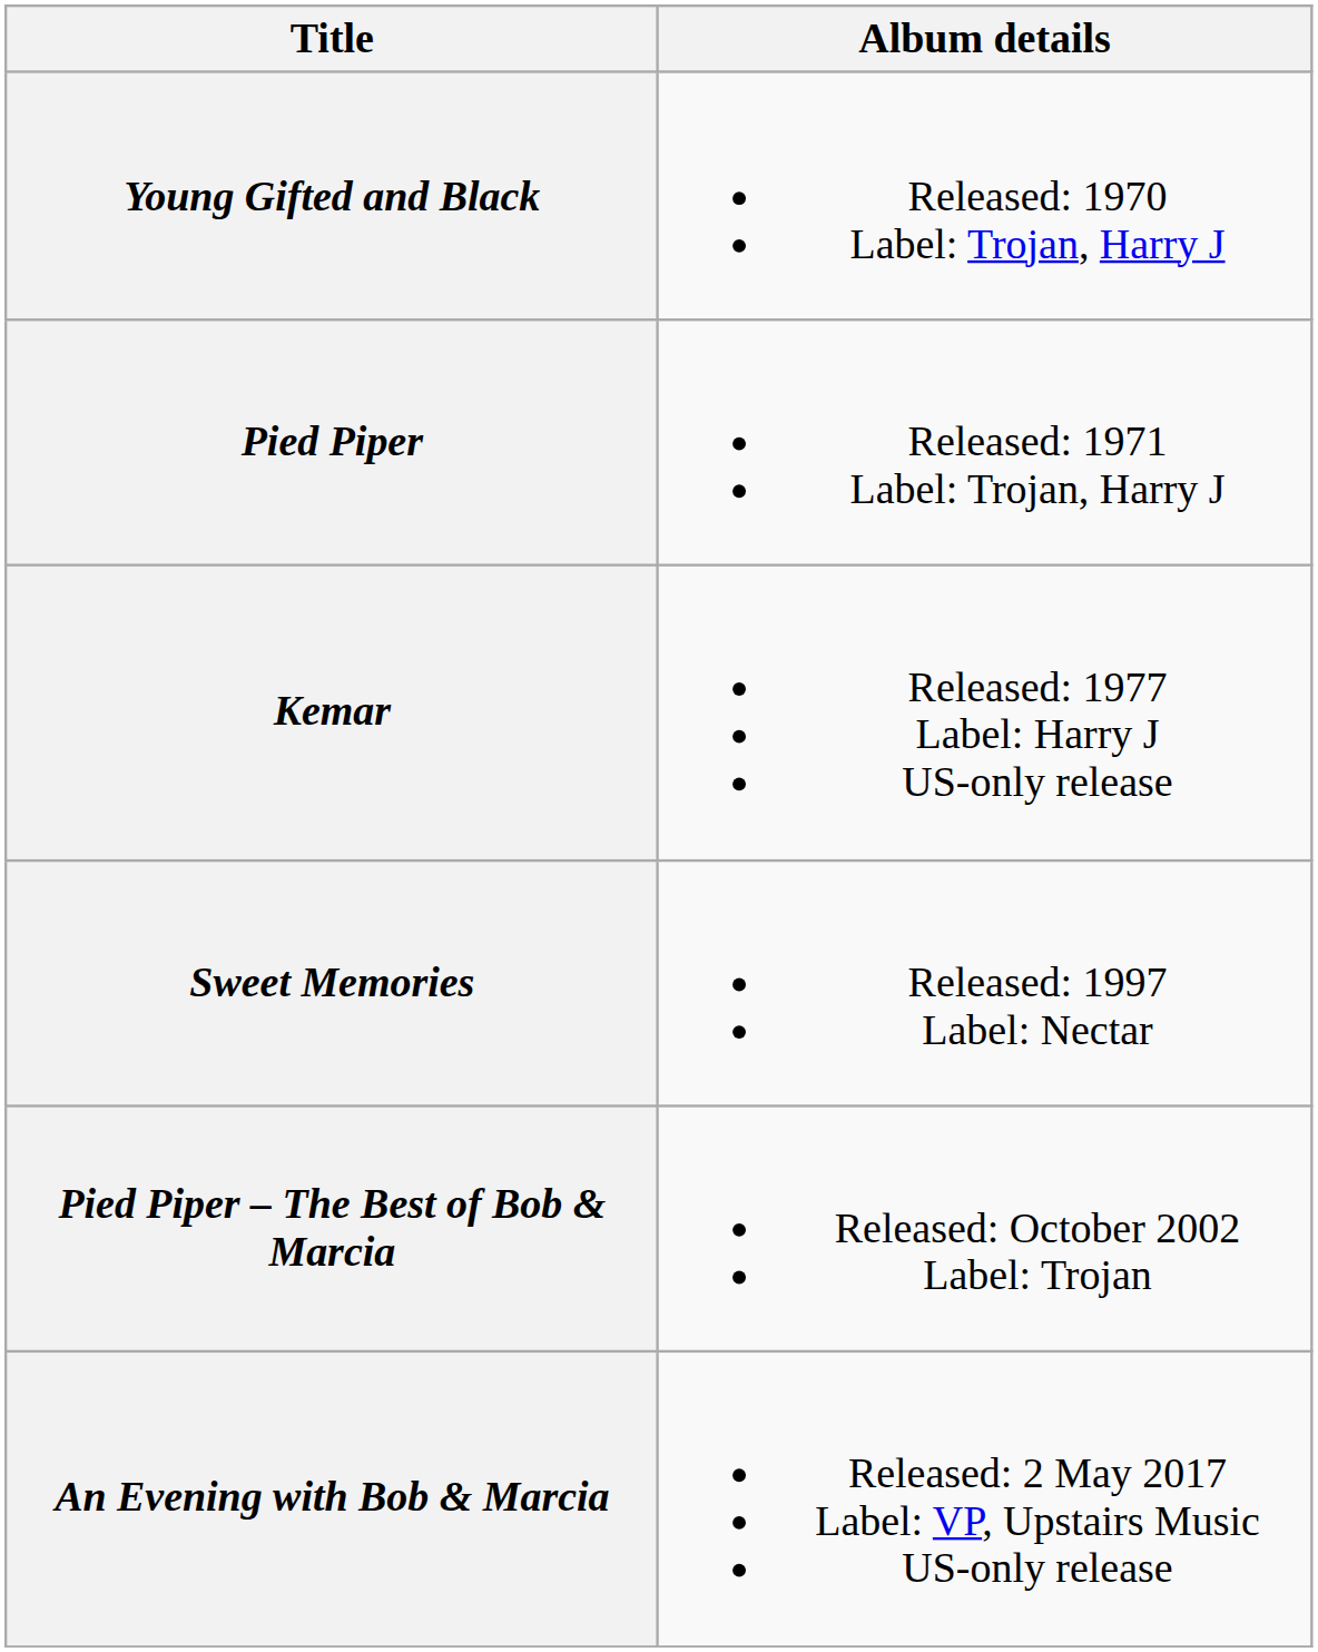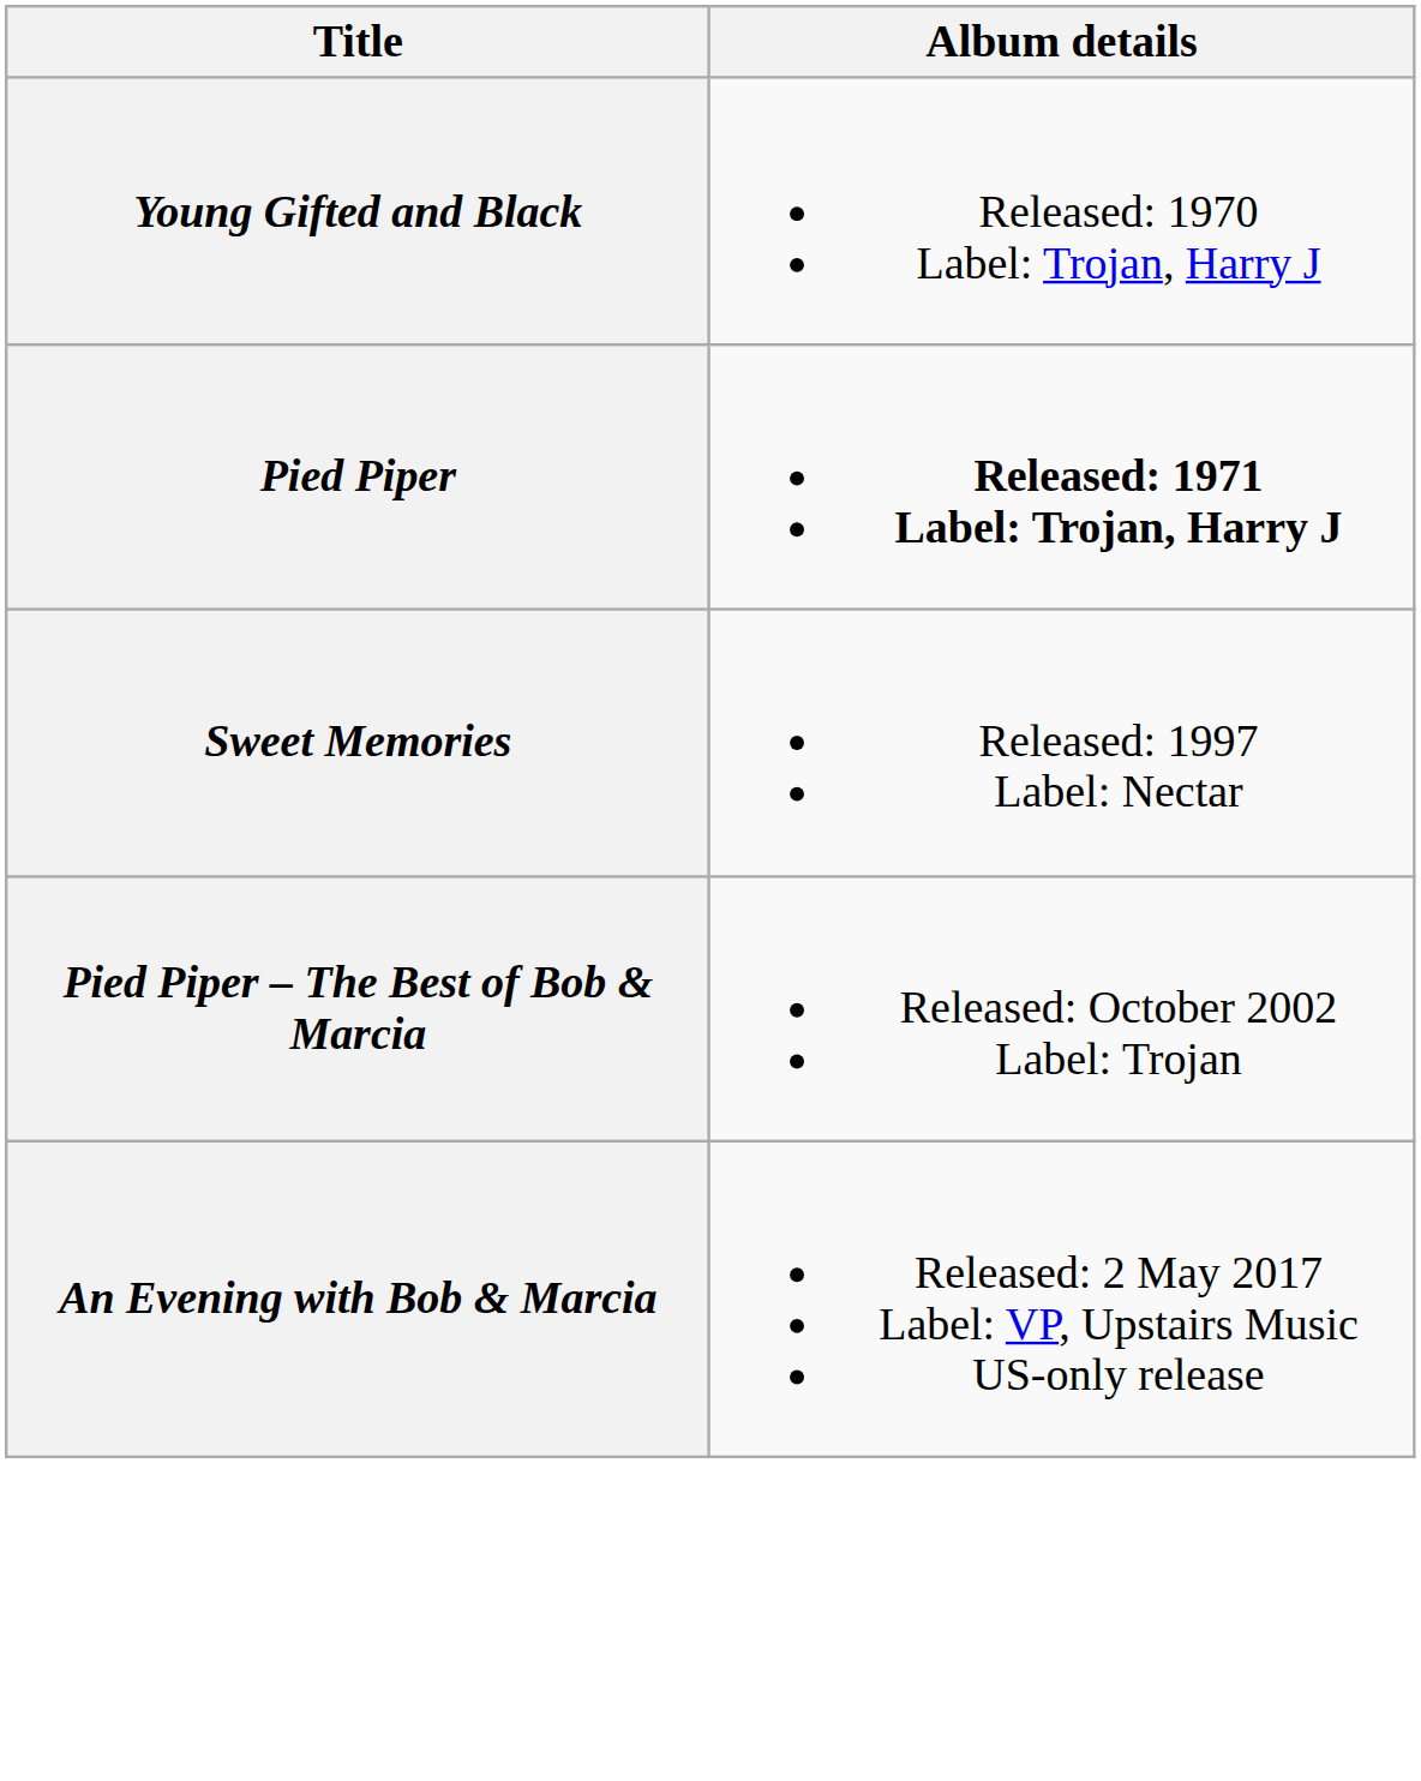Pied Piper | Album details: normal -> bold
- row: Kemar | Released: 1977 Label: Harry J US-only release
